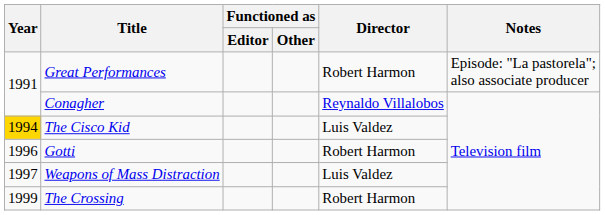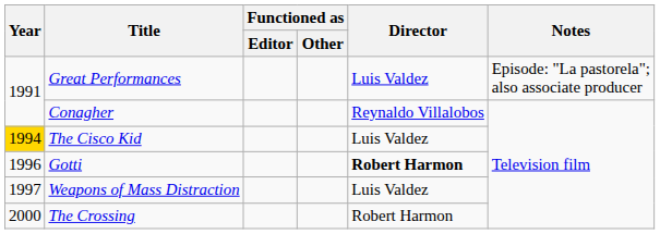Great Performances | Director: Robert Harmon -> Luis Valdez
Gotti | Director: normal -> bold
The Crossing | Year: 1999 -> 2000
